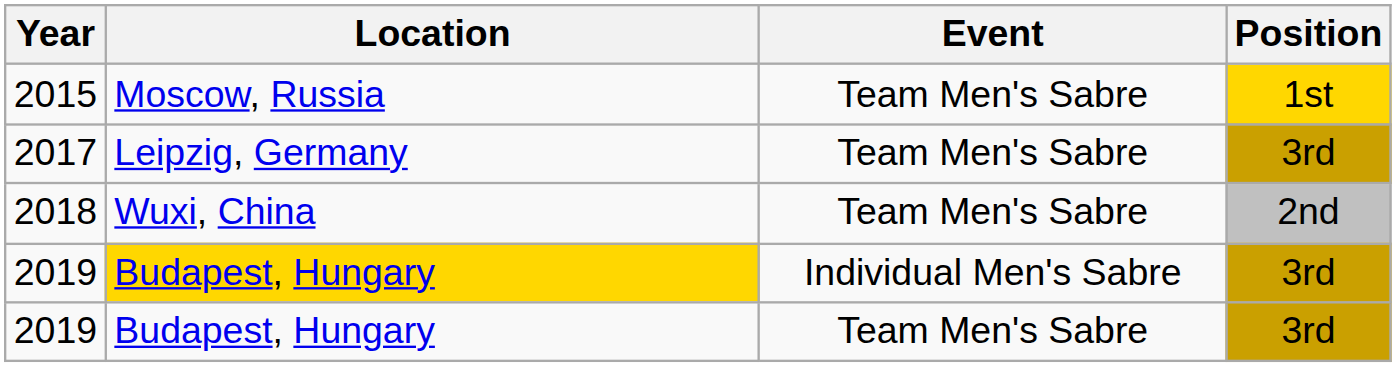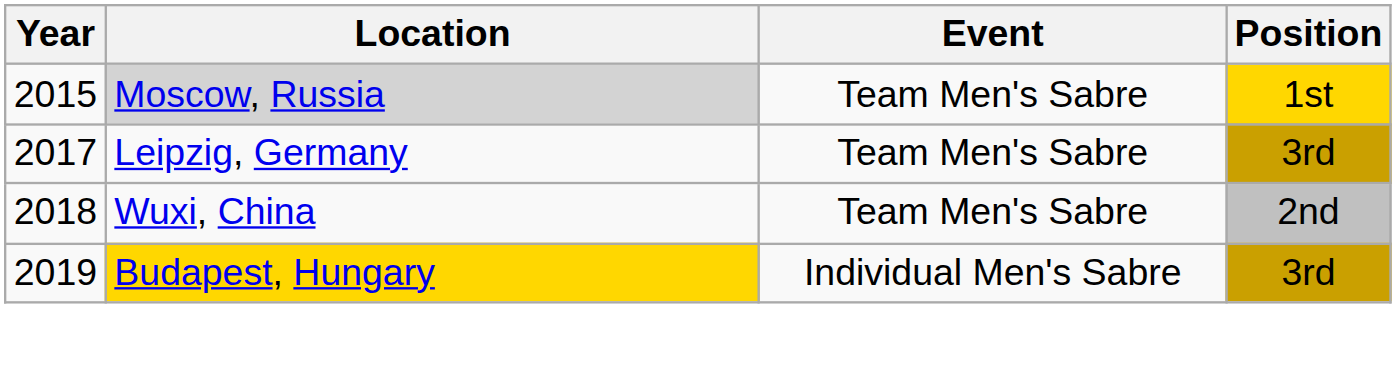2015 | Location: no background -> lightgrey background
- row: 2019 | Budapest, Hungary | Team Men's Sabre | 3rd
